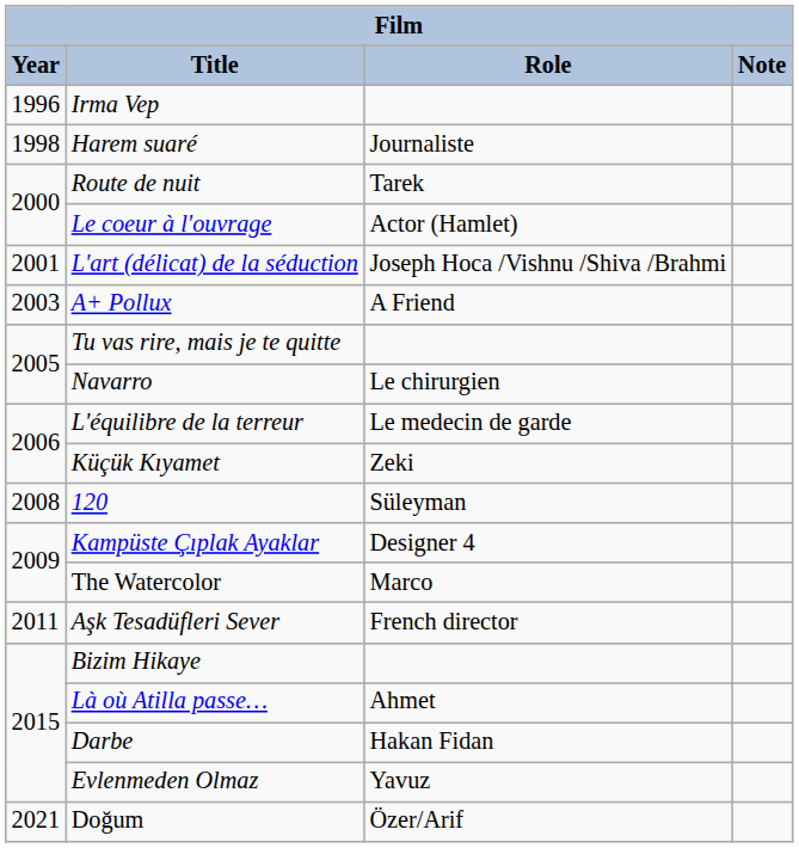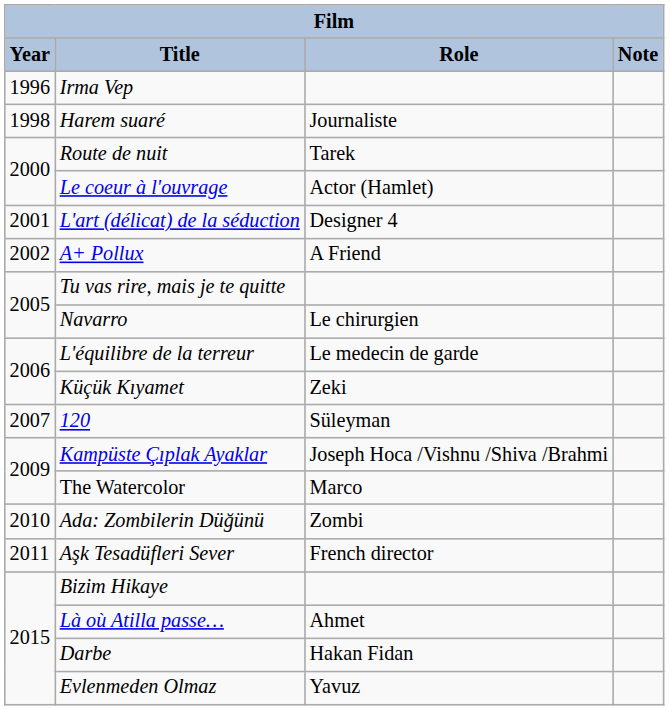L'art (délicat) de la séduction | Role: Joseph Hoca /Vishnu /Shiva /Brahmi -> Designer 4
A+ Pollux | Year: 2003 -> 2002
120 | Year: 2008 -> 2007
Kampüste Çıplak Ayaklar | Role: Designer 4 -> Joseph Hoca /Vishnu /Shiva /Brahmi
+ row: 2010 | Ada: Zombilerin Düğünü | Zombi
- row: 2021 | Doğum | Özer/Arif
